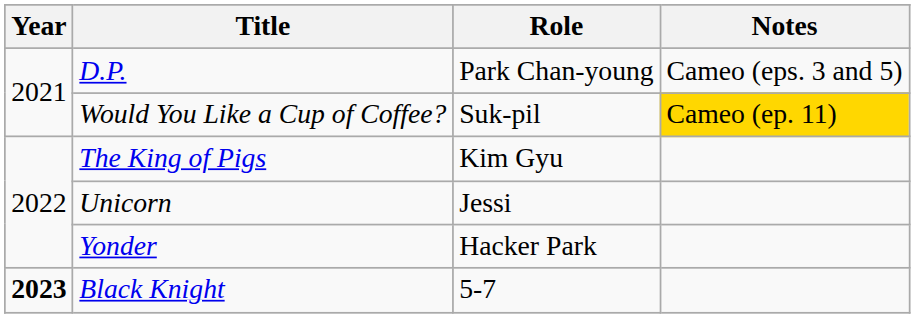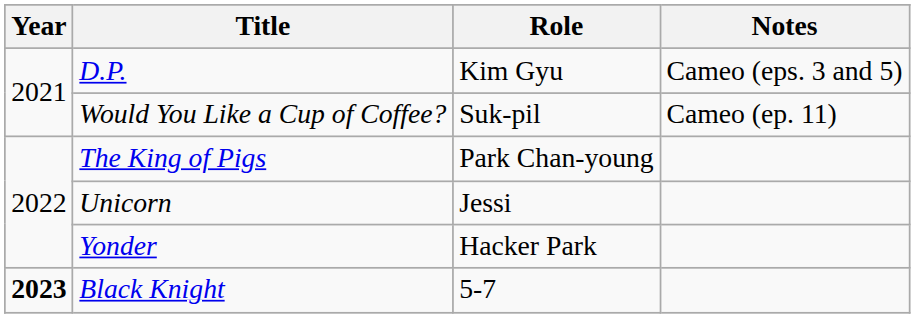D.P. | Role: Park Chan-young -> Kim Gyu
Would You Like a Cup of Coffee? | Notes: gold background -> no background
The King of Pigs | Role: Kim Gyu -> Park Chan-young
